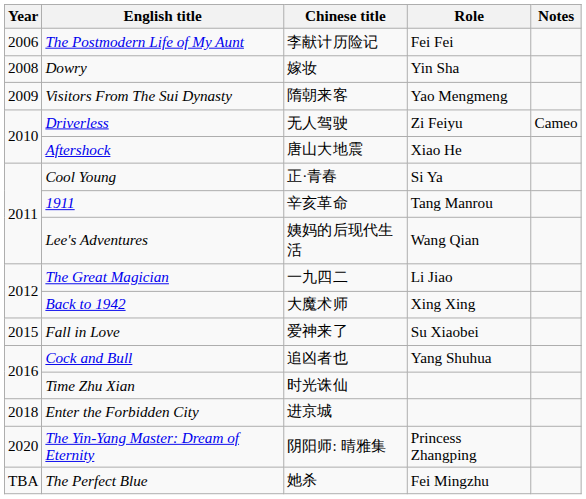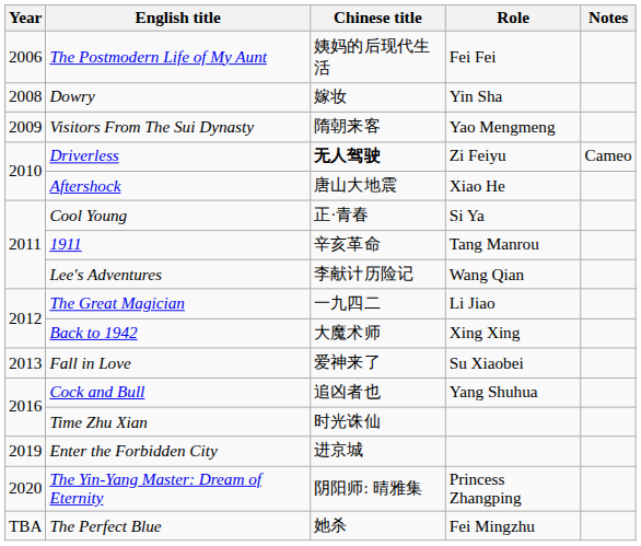The Postmodern Life of My Aunt | Chinese title: 李献计历险记 -> 姨妈的后现代生活
Driverless | Chinese title: normal -> bold
Lee's Adventures | Chinese title: 姨妈的后现代生活 -> 李献计历险记
Fall in Love | Year: 2015 -> 2013
Enter the Forbidden City | Year: 2018 -> 2019
